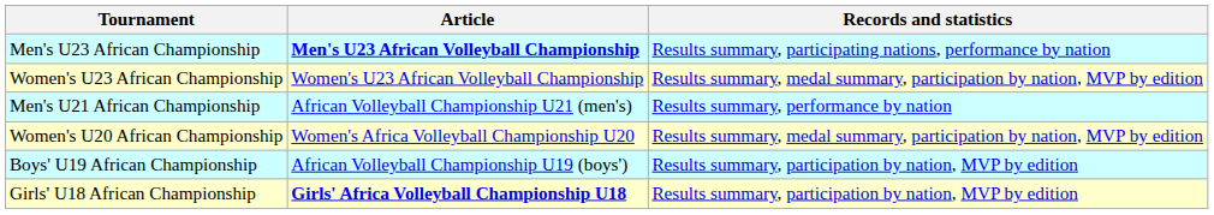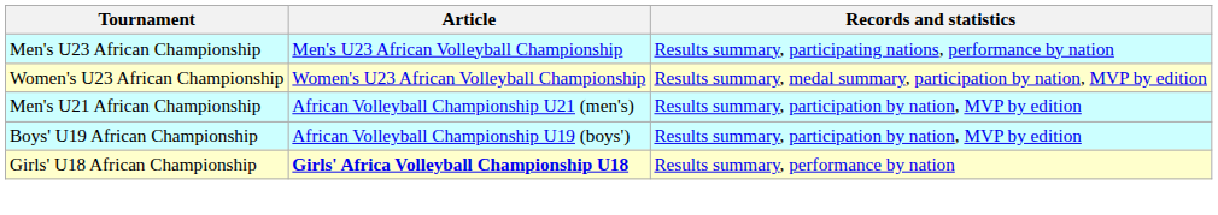Men's U23 African Championship | Article: bold -> normal
Men's U21 African Championship | Records and statistics: Results summary, performance by nation -> Results summary, participation by nation, MVP by edition
- row: Women's U20 African Championship | Women's Africa Volleyball Championship U20 | Results summary, medal summary, participation by nation, MVP by edition
Girls' U18 African Championship | Records and statistics: Results summary, participation by nation, MVP by edition -> Results summary, performance by nation
